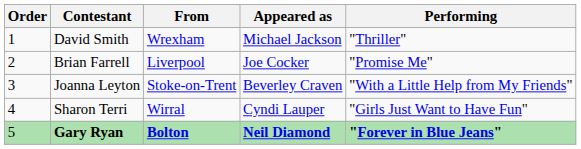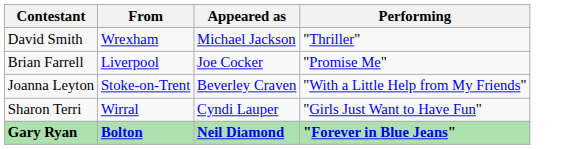- column: Order | 1 | 2 | 3 | 4 | 5
